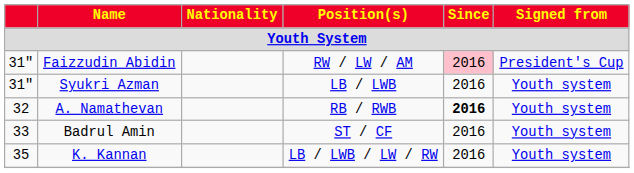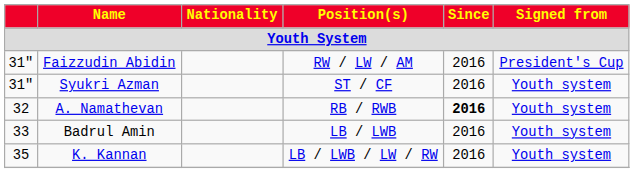Faizzudin Abidin | Since: pink background -> no background
Syukri Azman | Position(s): LB / LWB -> ST / CF
Badrul Amin | Position(s): ST / CF -> LB / LWB
